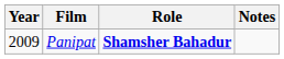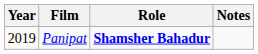Panipat | Year: 2009 -> 2019
